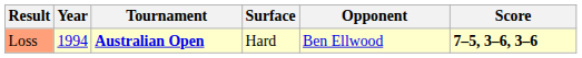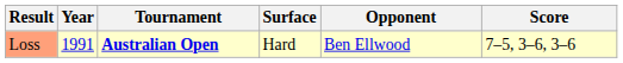Loss | Year: 1994 -> 1991
Loss | Score: bold -> normal
